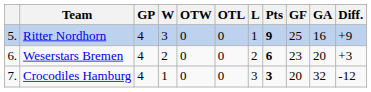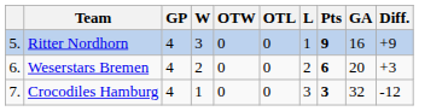- column: GF | 25 | 23 | 20
